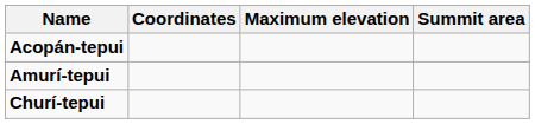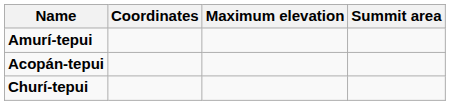rows swapped: Acopán-tepui <-> Amurí-tepui
